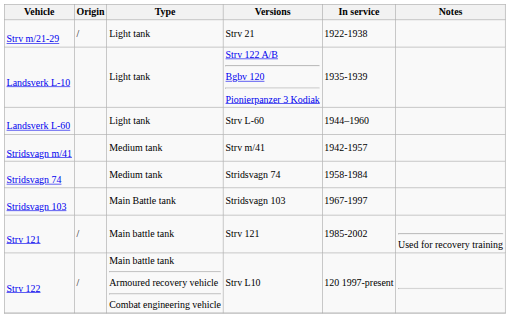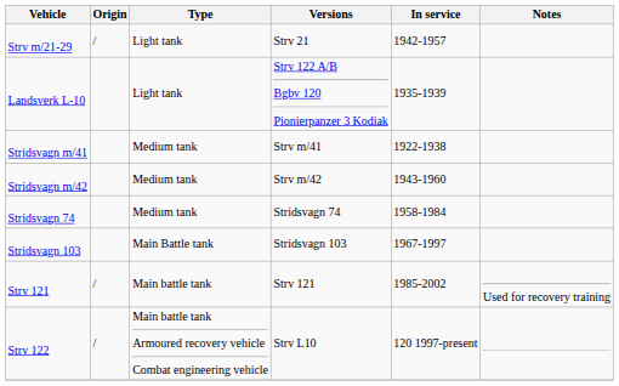Strv m/21-29 | In service: 1922-1938 -> 1942-1957
- row: Landsverk L-60 | Light tank | Strv L-60 | 1944–1960
Stridsvagn m/41 | In service: 1942-1957 -> 1922-1938
+ row: Stridsvagn m/42 | Medium tank | Strv m/42 | 1943-1960
